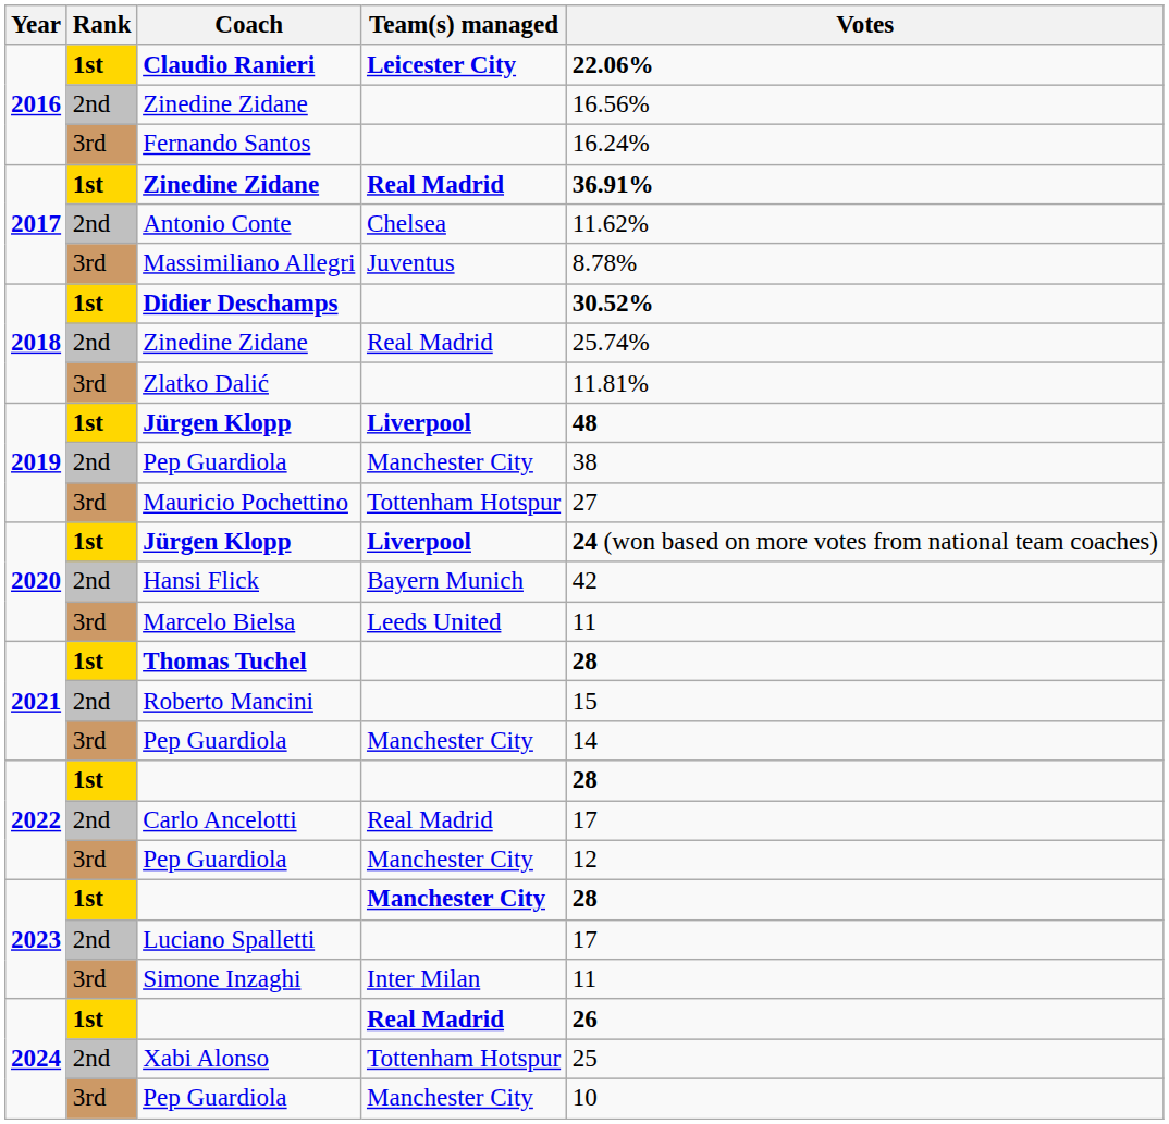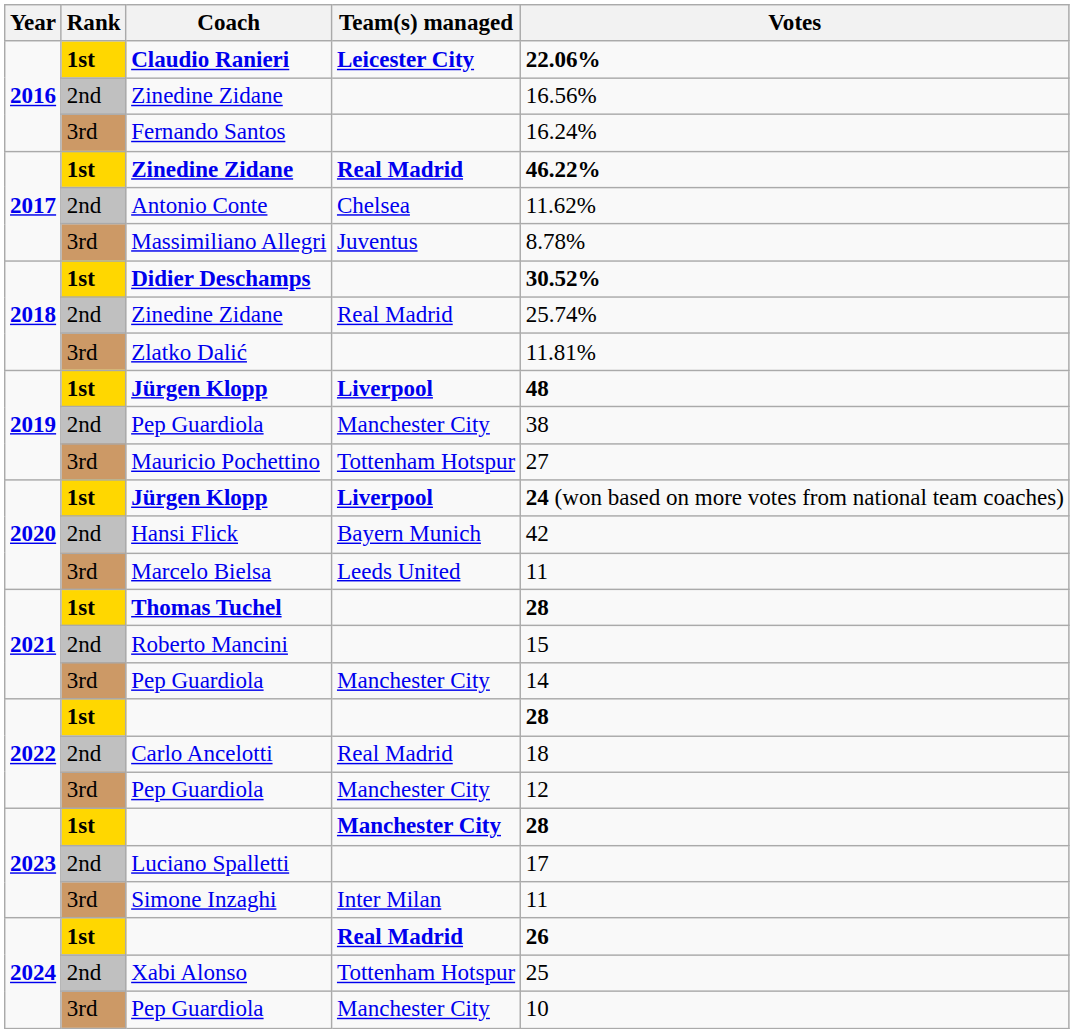2017 / Zinedine Zidane | Votes: 36.91% -> 46.22%
Carlo Ancelotti | Votes: 17 -> 18
